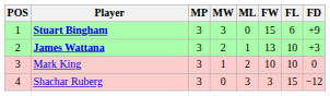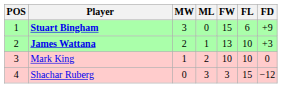- column: MP | 3 | 3 | 3 | 3
